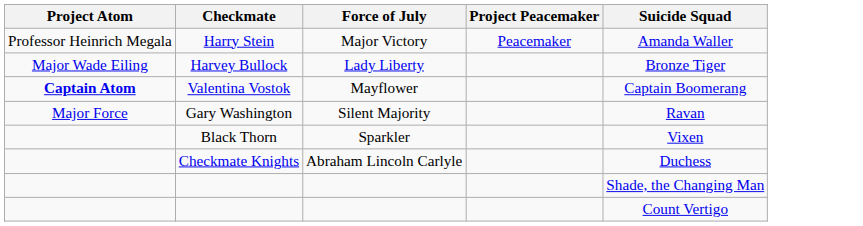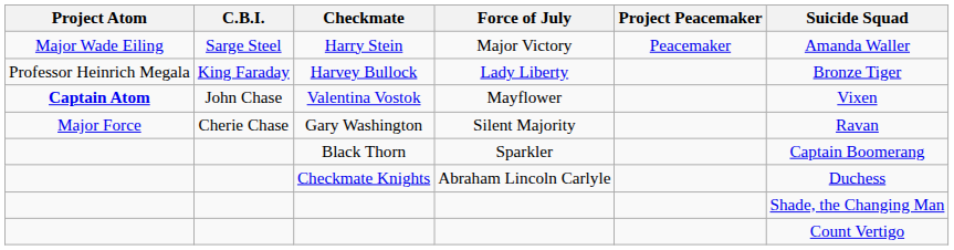+ column: C.B.I. | Sarge Steel | King Faraday | John Chase | Cherie Chase
Harry Stein | Project Atom: Professor Heinrich Megala -> Major Wade Eiling
Harvey Bullock | Project Atom: Major Wade Eiling -> Professor Heinrich Megala
Valentina Vostok | Suicide Squad: Captain Boomerang -> Vixen
Black Thorn | Suicide Squad: Vixen -> Captain Boomerang
